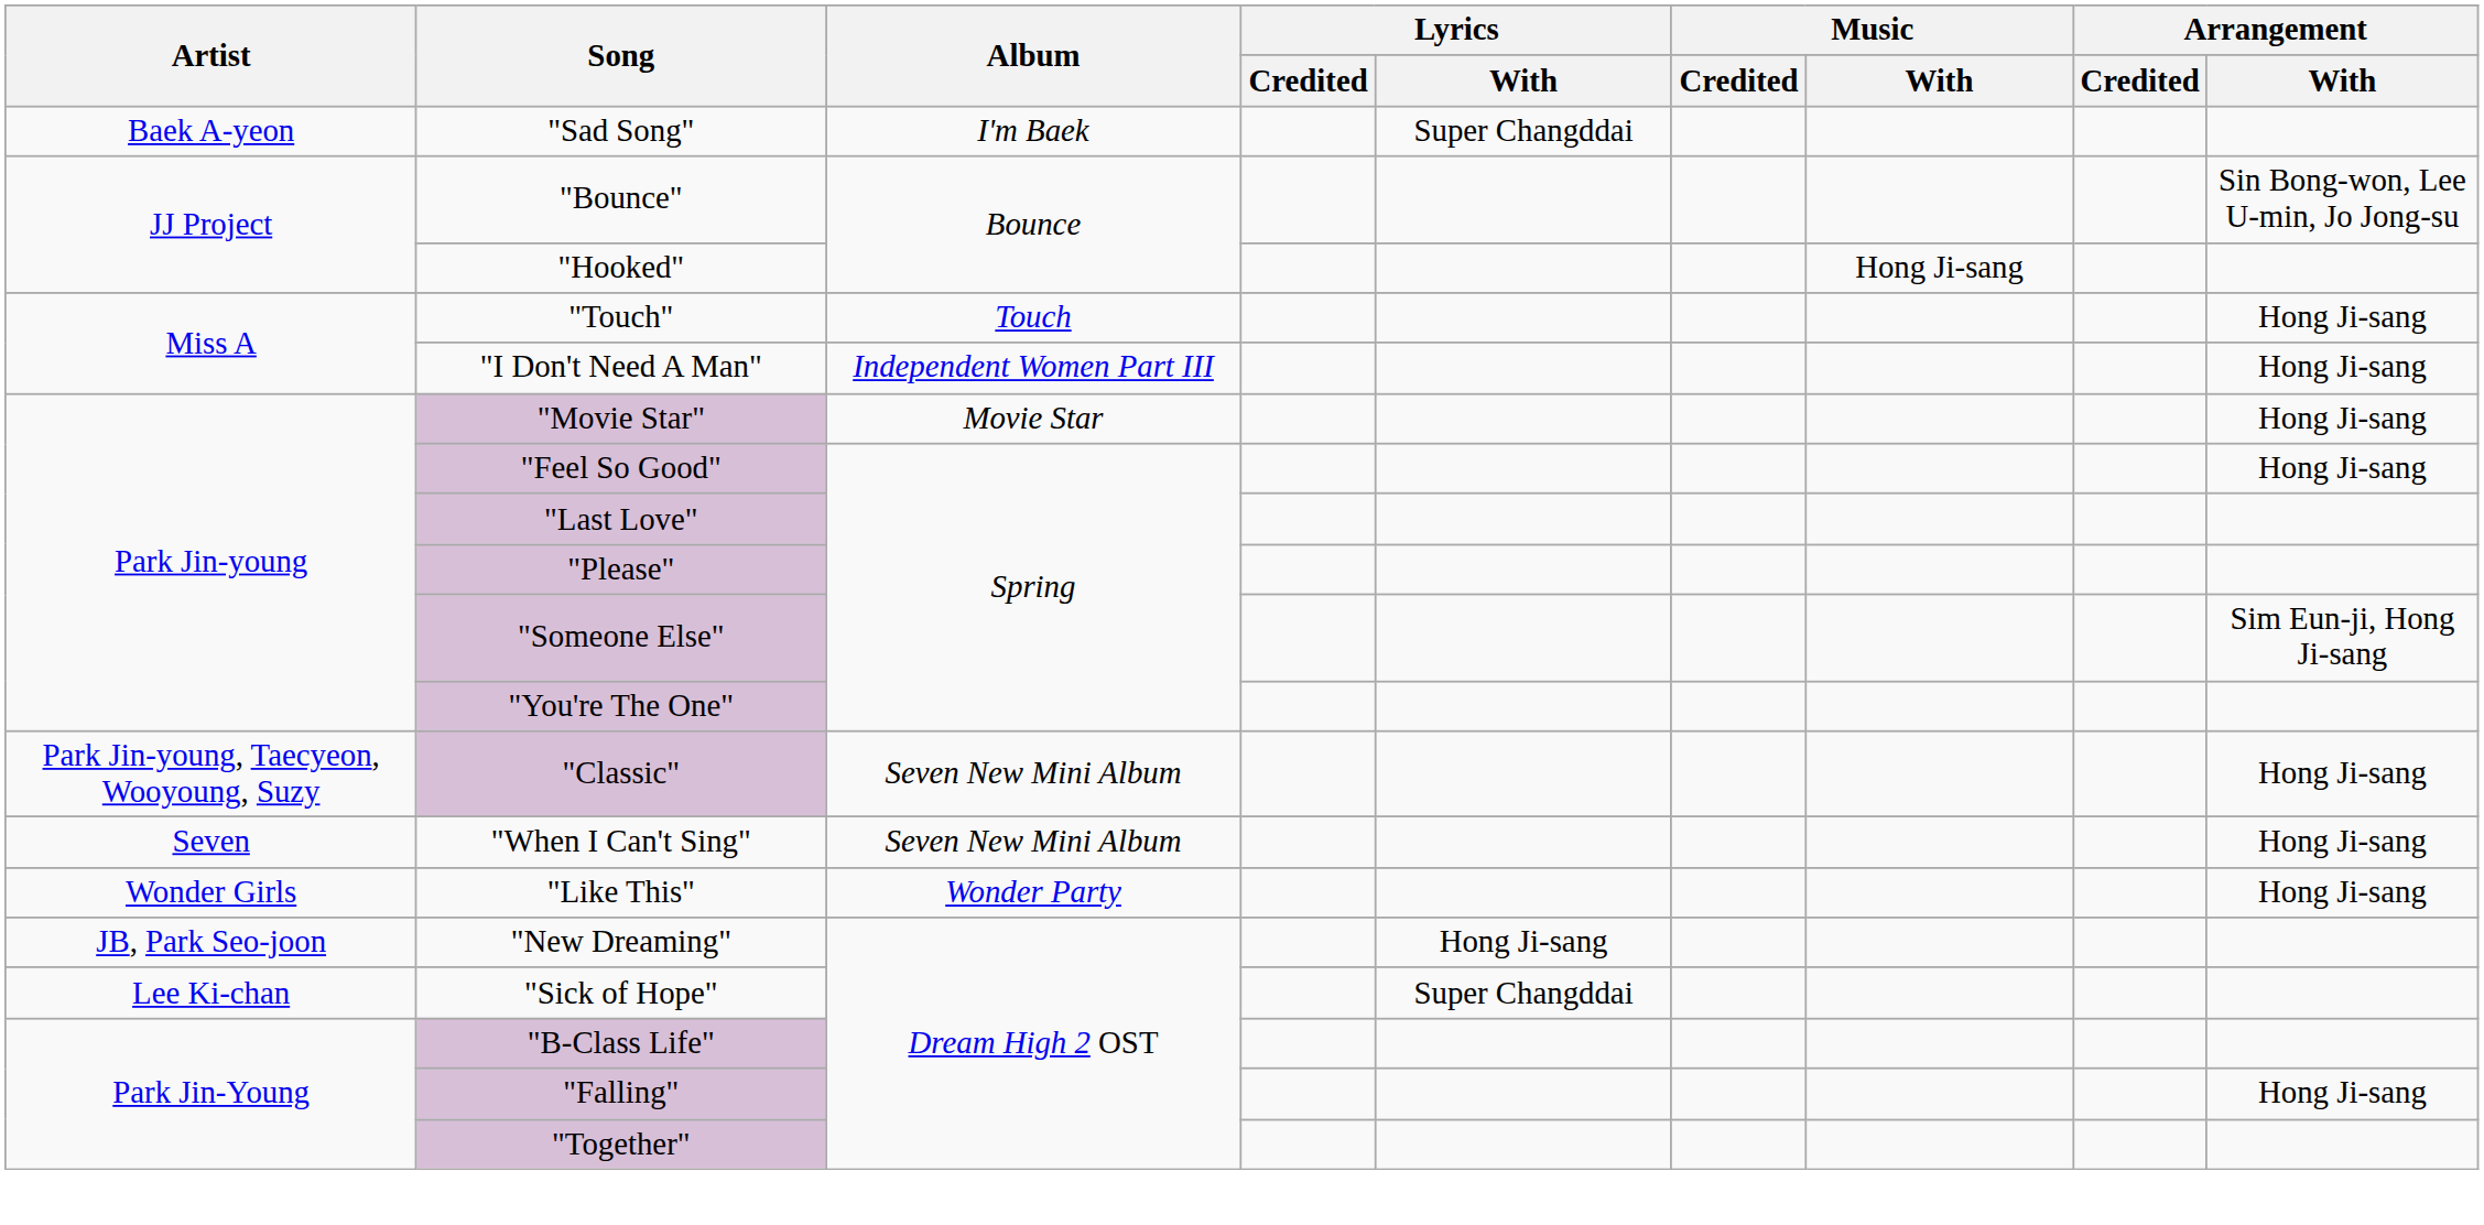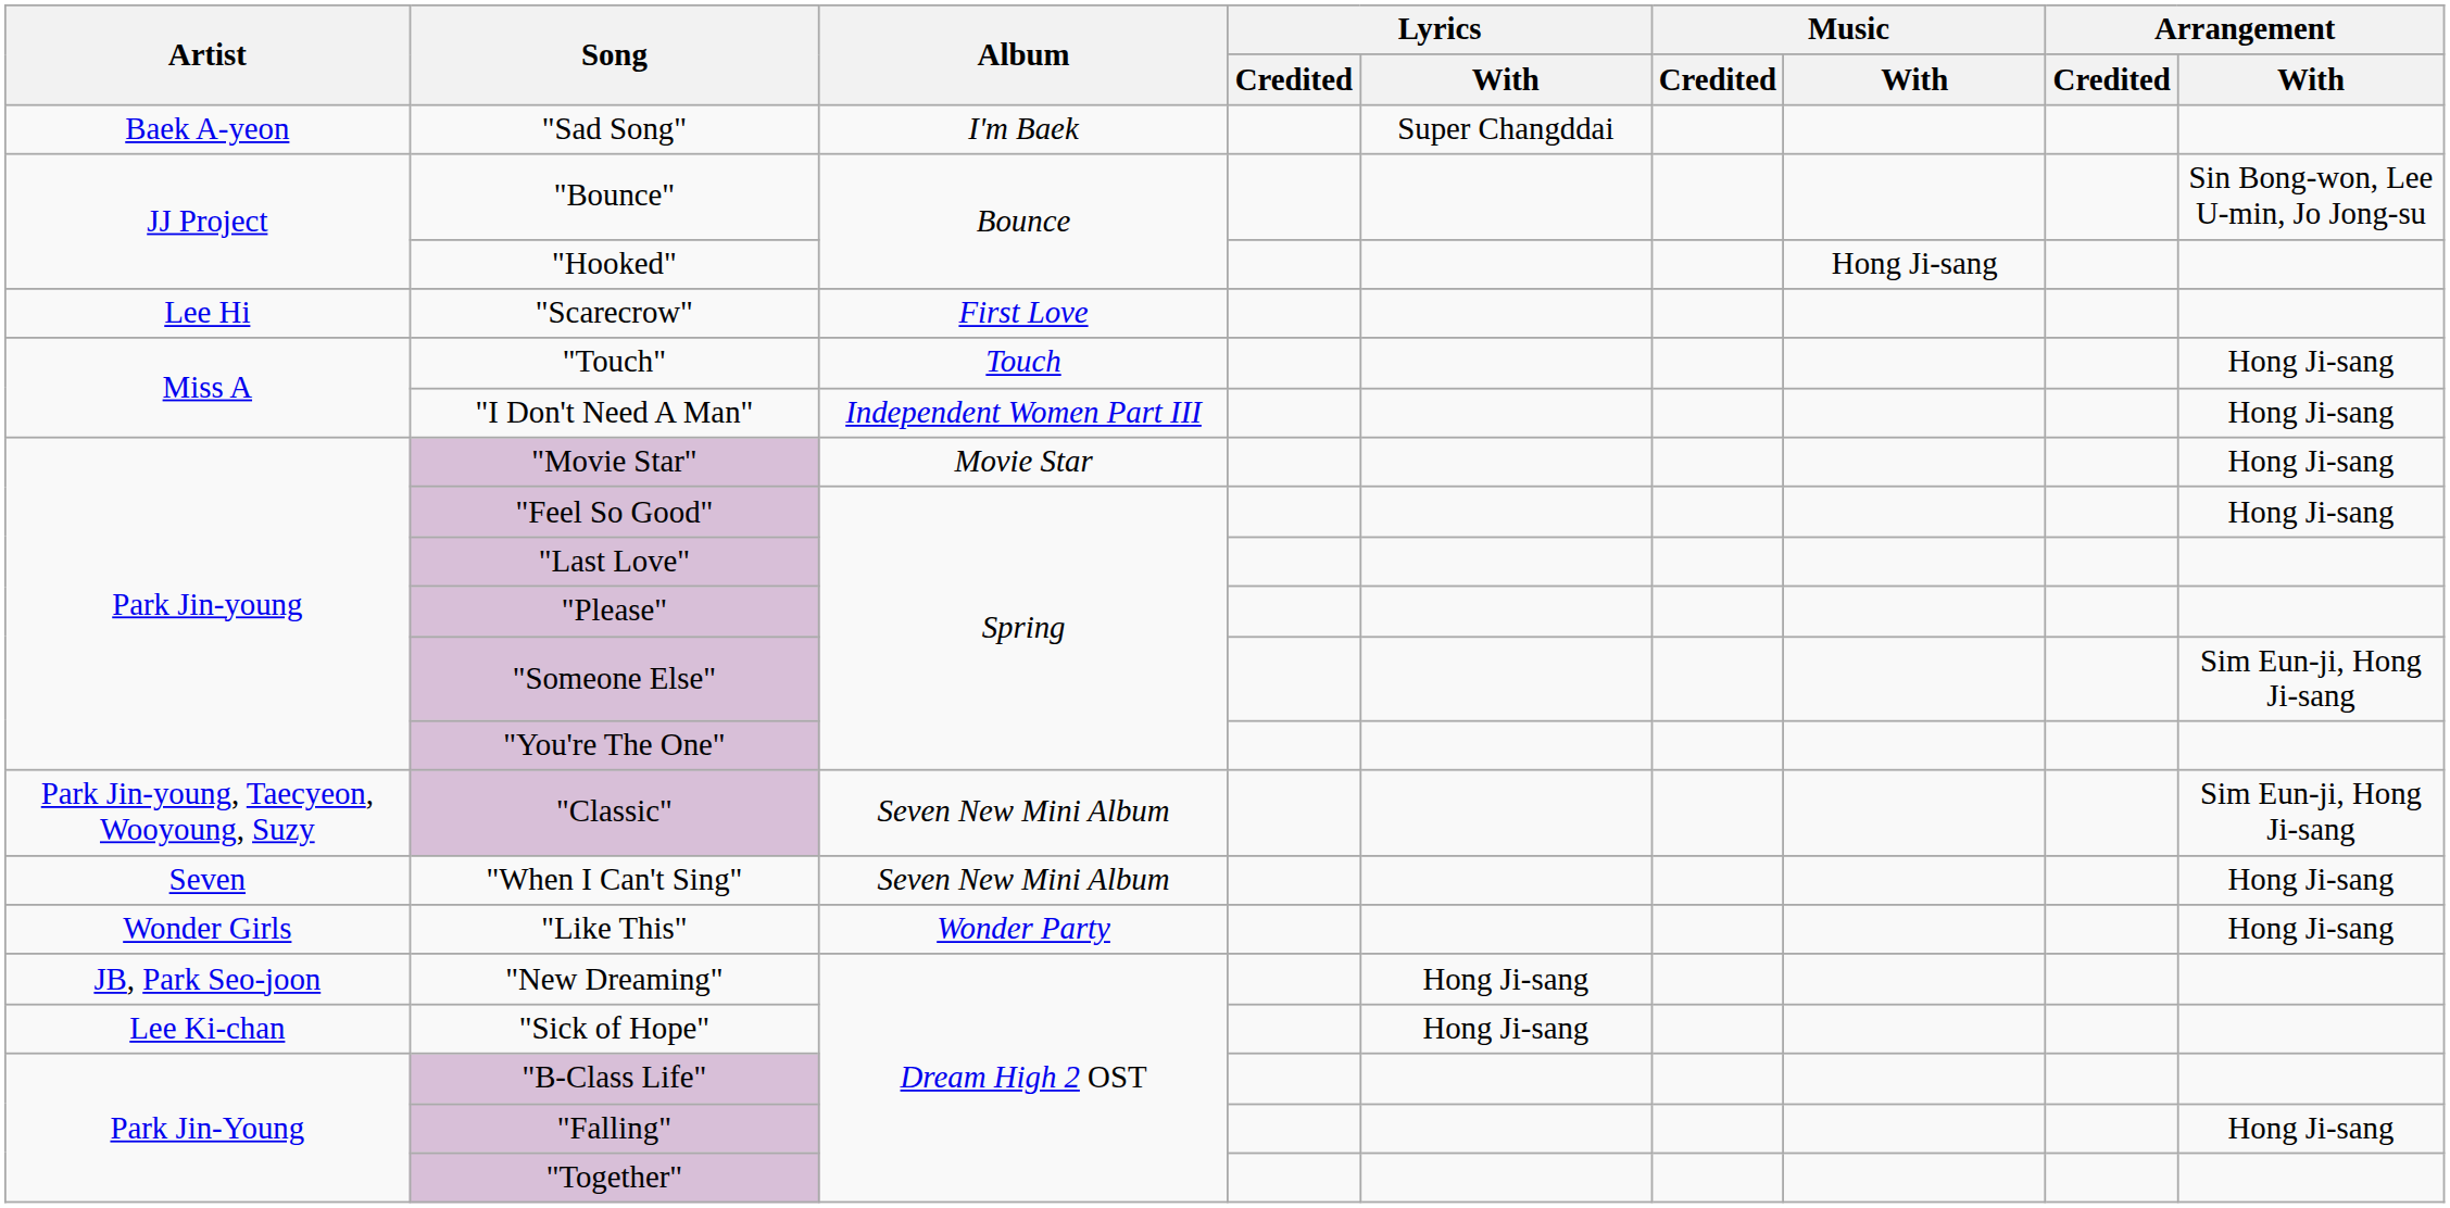+ row: Lee Hi | "Scarecrow" | First Love
"Classic" | Arrangement / With: Hong Ji-sang -> Sim Eun-ji, Hong Ji-sang
"Sick of Hope" | Lyrics / With: Super Changddai -> Hong Ji-sang
